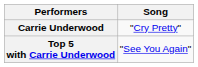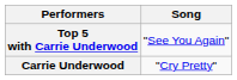rows swapped: Top 5 with Carrie Underwood <-> Carrie Underwood
